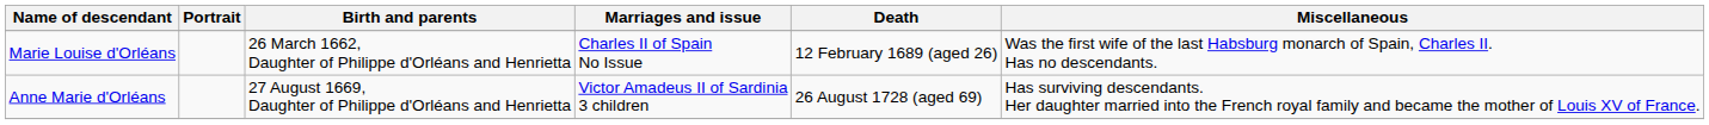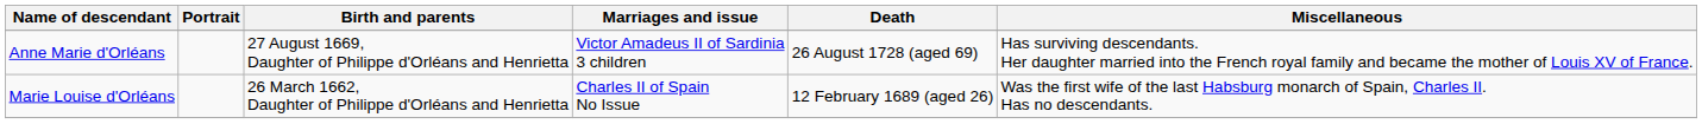rows swapped: Marie Louise d'Orléans <-> Anne Marie d'Orléans
